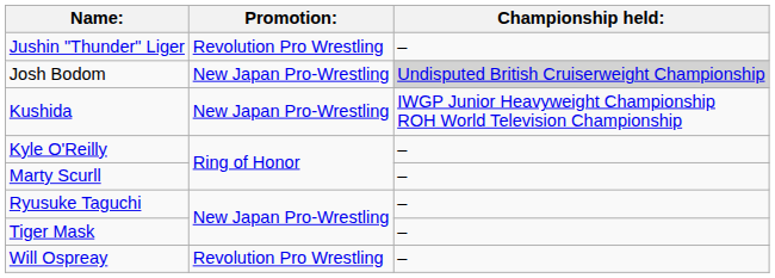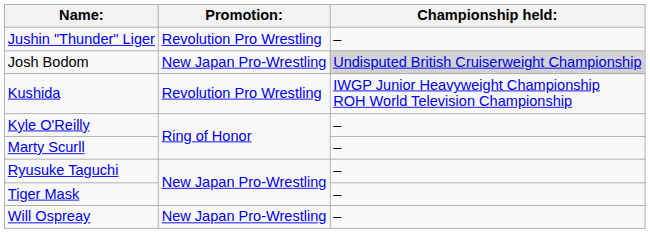Kushida | Promotion:: New Japan Pro-Wrestling -> Revolution Pro Wrestling
Will Ospreay | Promotion:: Revolution Pro Wrestling -> New Japan Pro-Wrestling
